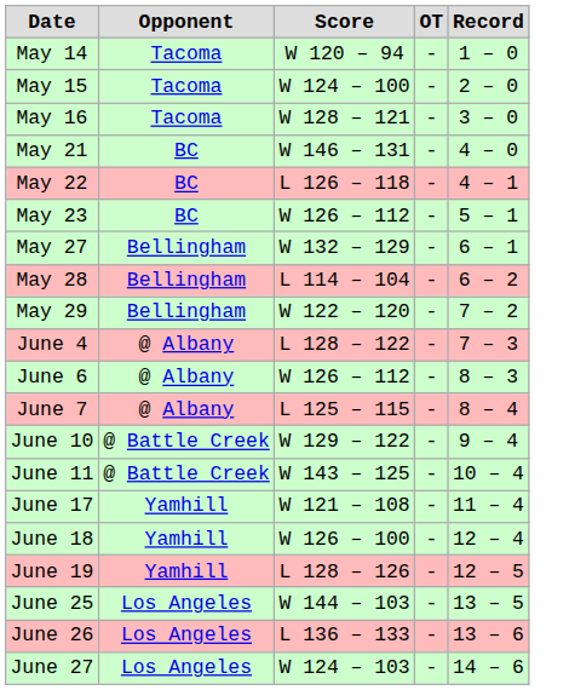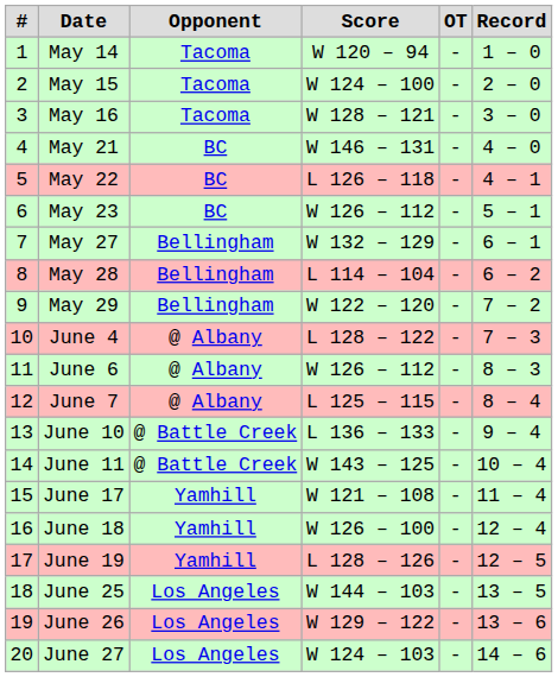+ column: # | 1 | 2 | 3 | 4 | 5 | 6 | 7 | 8 | 9 | 10 | 11 | 12 | 13 | 14 | 15 | 16 | 17 | 18 | 19 | 20
June 10 | Score: W 129 – 122 -> L 136 – 133
June 26 | Score: L 136 – 133 -> W 129 – 122
